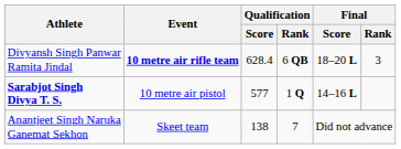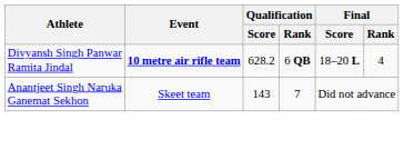Divyansh Singh Panwar Ramita Jindal | Qualification / Score: 628.4 -> 628.2
Divyansh Singh Panwar Ramita Jindal | Final / Rank: 3 -> 4
- row: Sarabjot Singh Divya T. S. | 10 metre air pistol | 577 | 1 Q | 14–16 L
Anantjeet Singh Naruka Ganemat Sekhon | Qualification / Score: 138 -> 143
